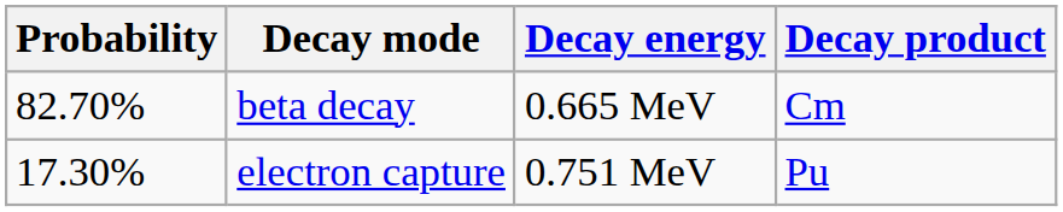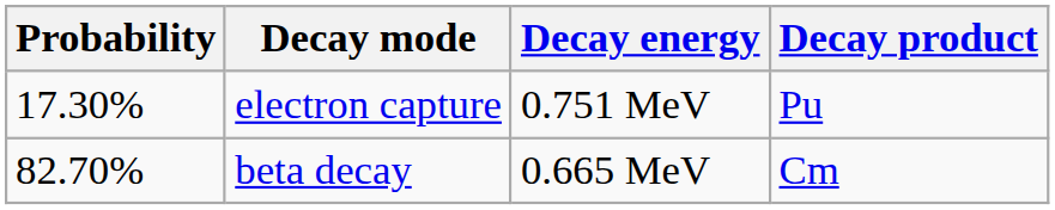rows swapped: beta decay <-> electron capture
